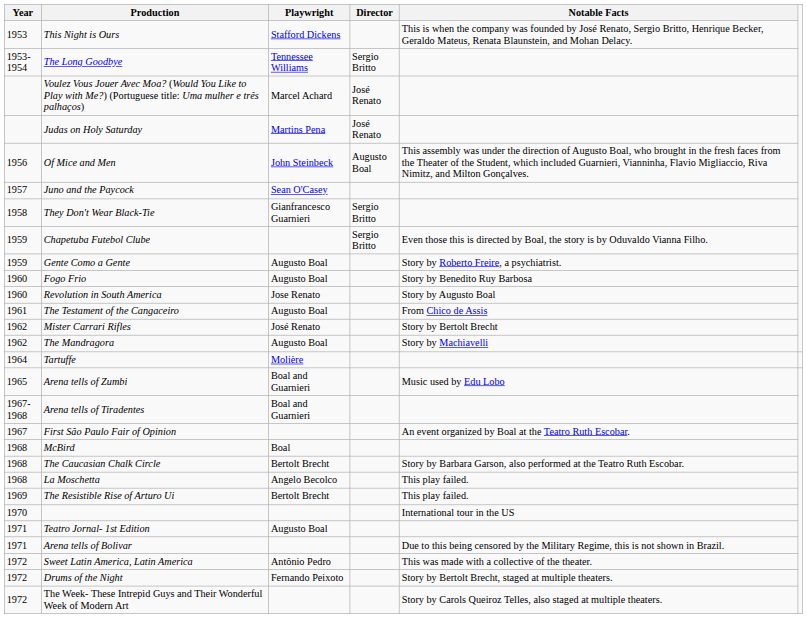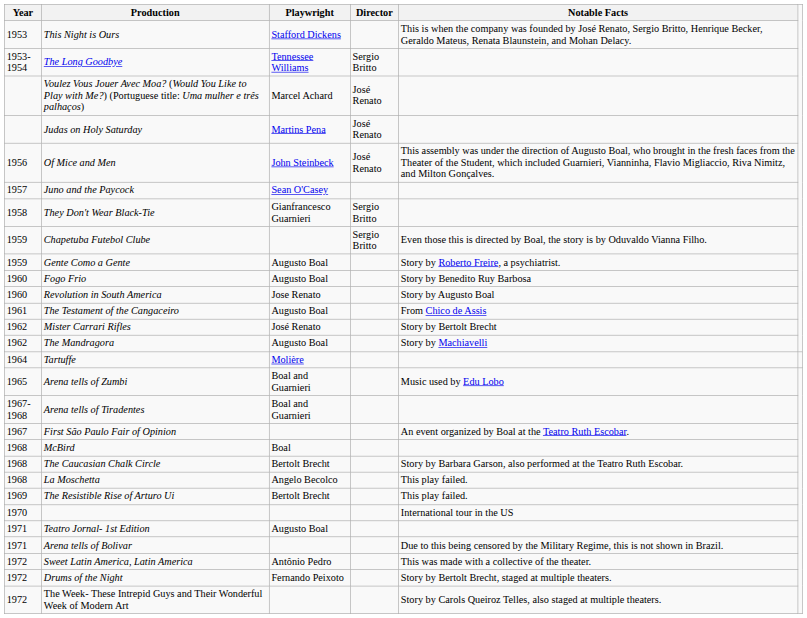Of Mice and Men | Director: Augusto Boal -> José Renato
